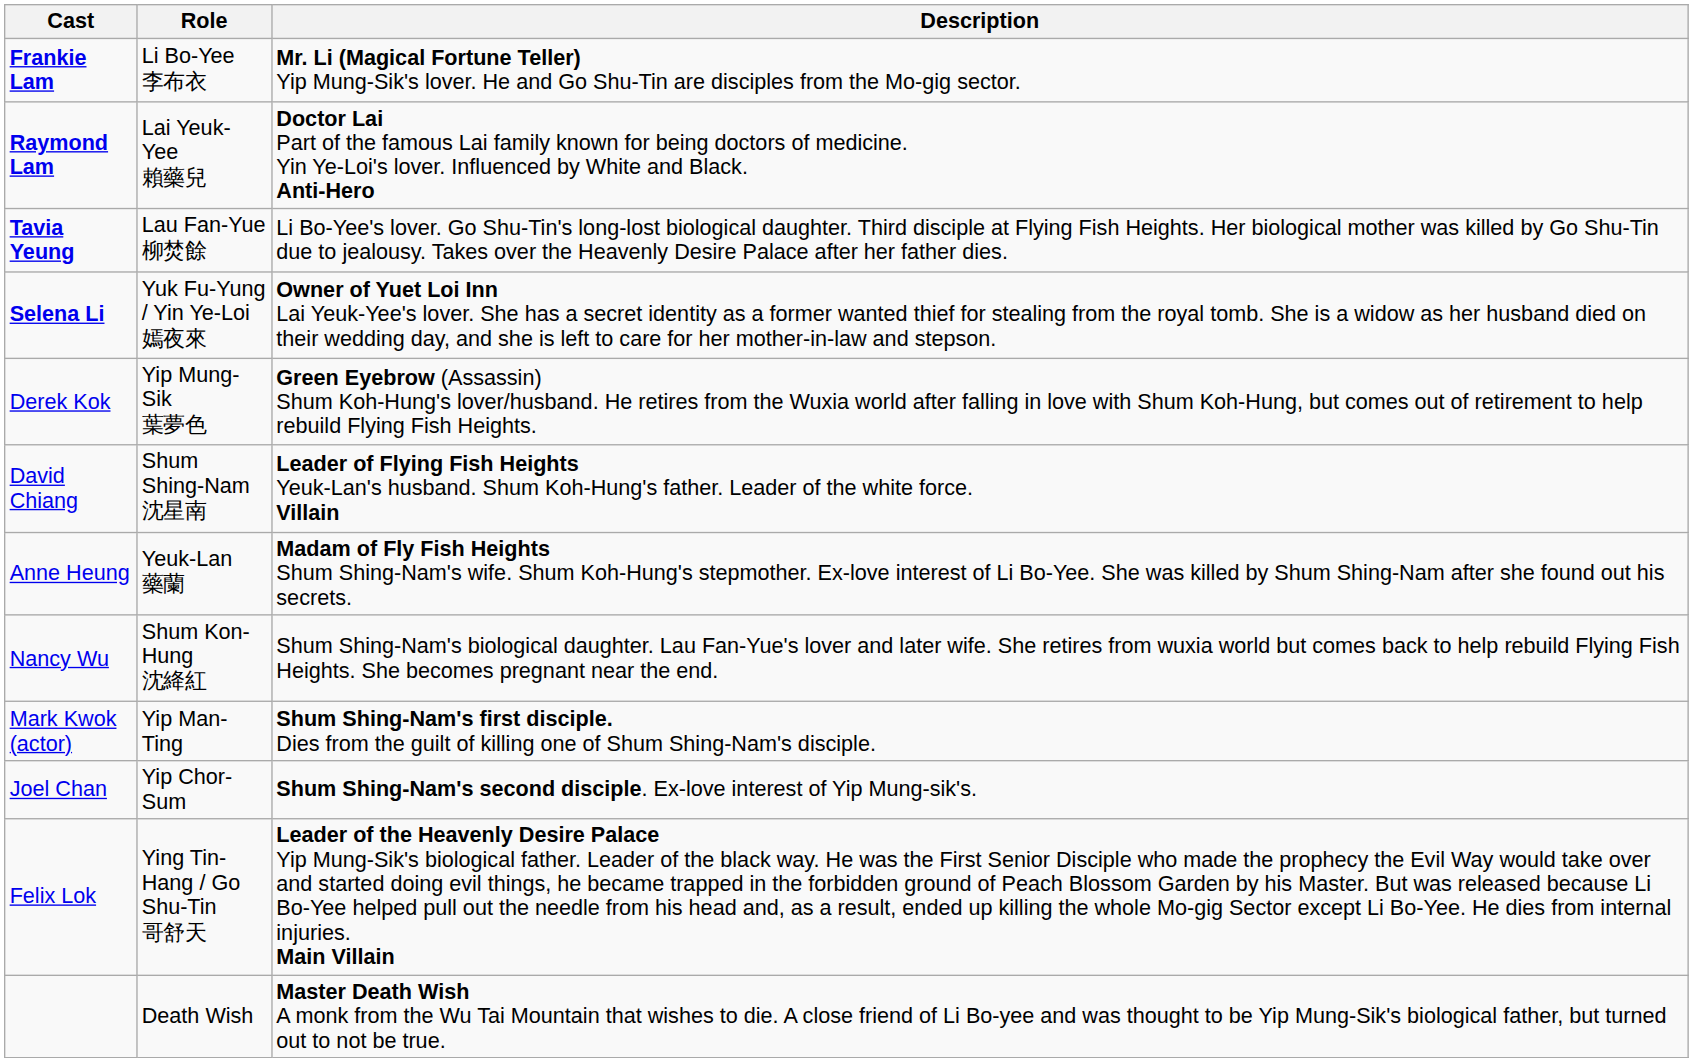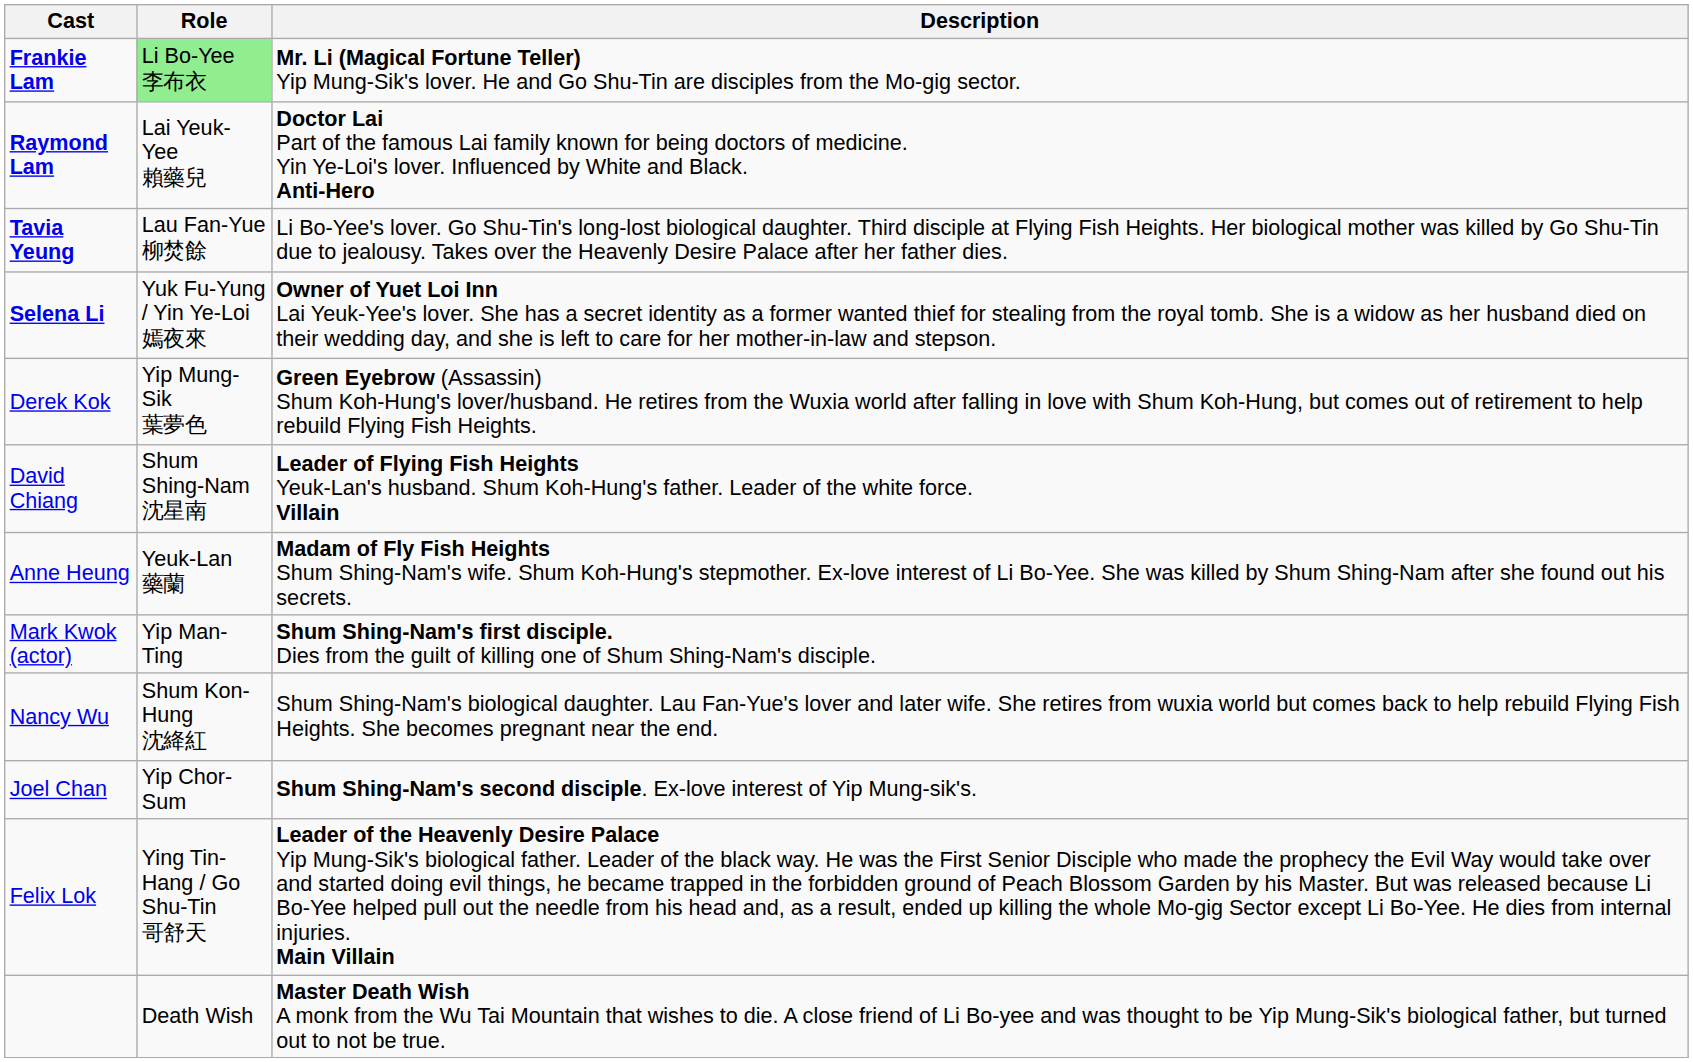Frankie Lam | Role: no background -> lightgreen background
rows swapped: Nancy Wu <-> Mark Kwok (actor)
